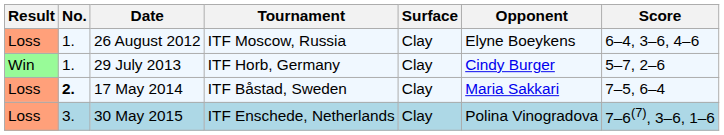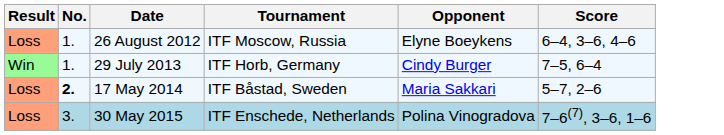- column: Surface | Clay | Clay | Clay | Clay
29 July 2013 | Score: 5–7, 2–6 -> 7–5, 6–4
17 May 2014 | Score: 7–5, 6–4 -> 5–7, 2–6
